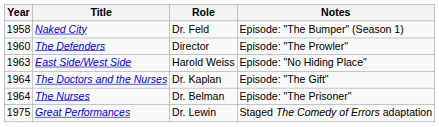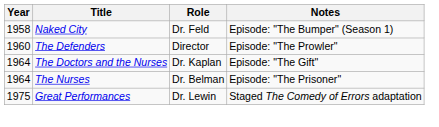- row: 1963 | East Side/West Side | Harold Weiss | Episode: "No Hiding Place"
